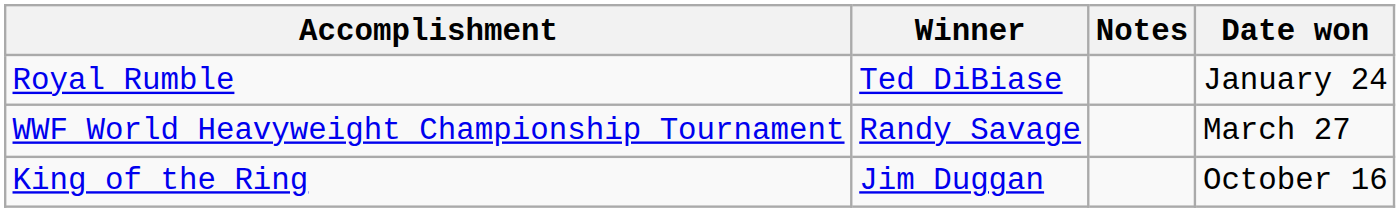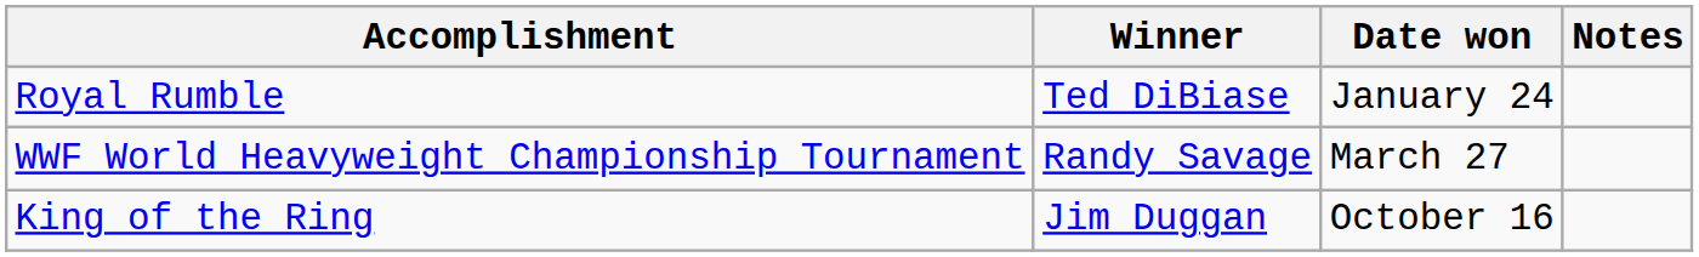columns swapped: Date won <-> Notes
